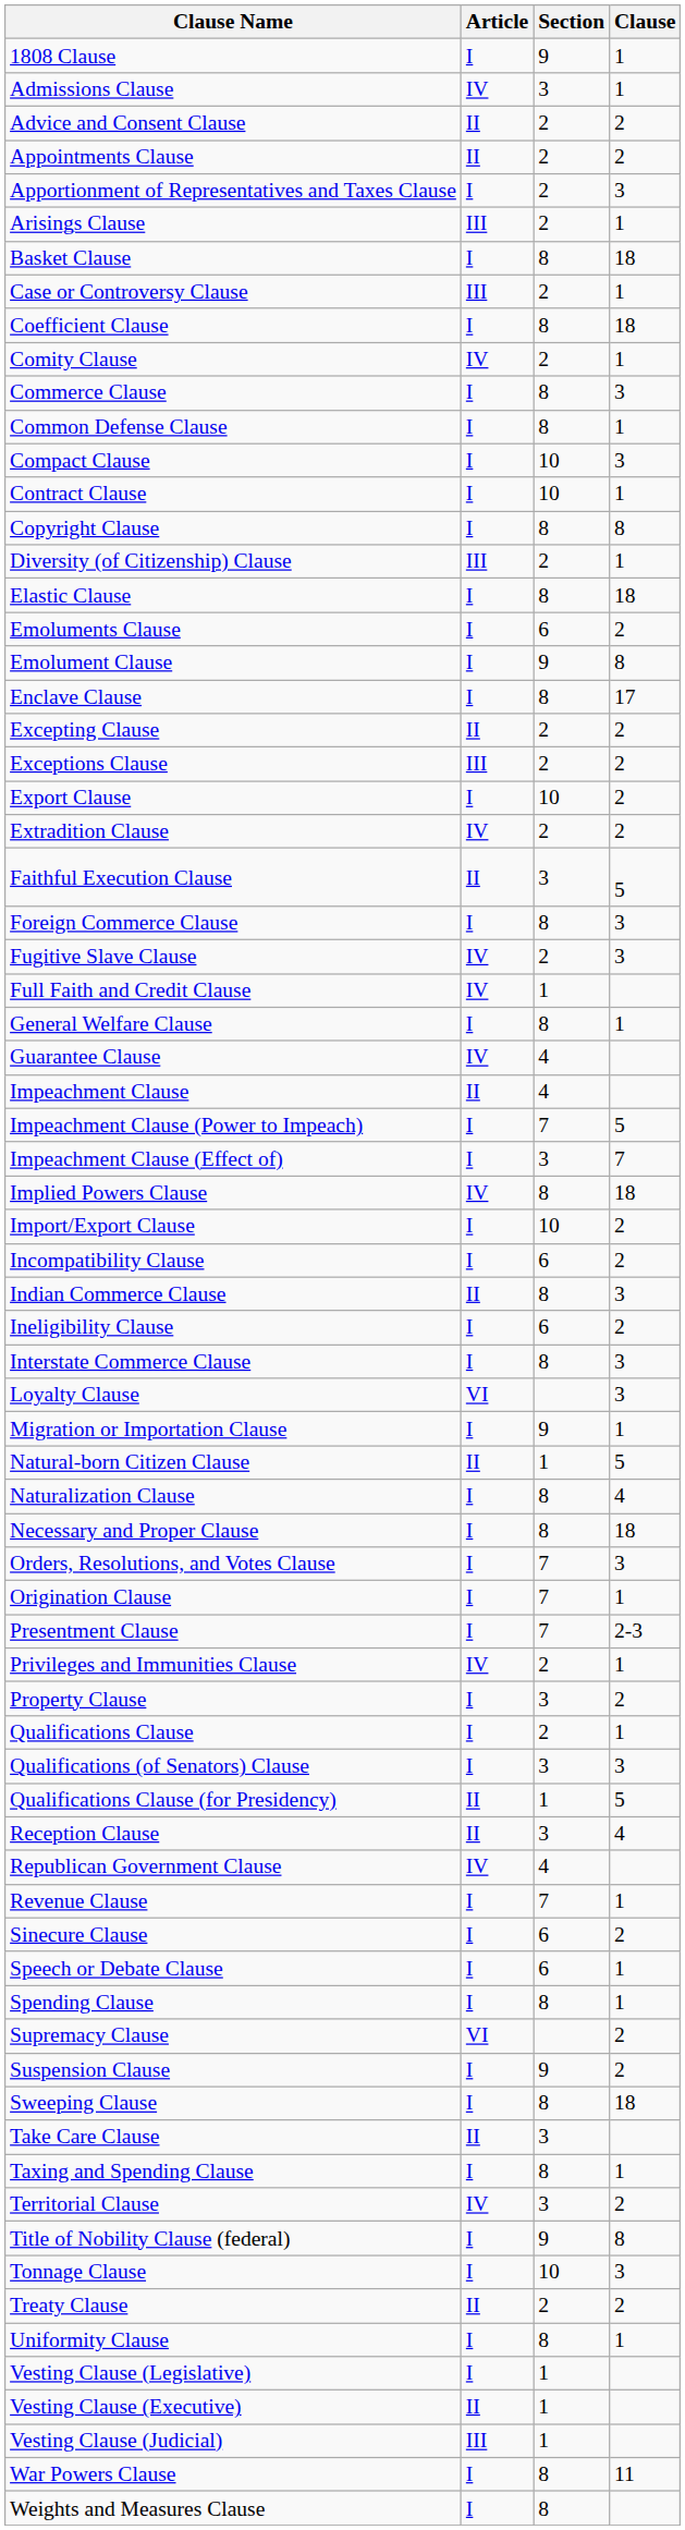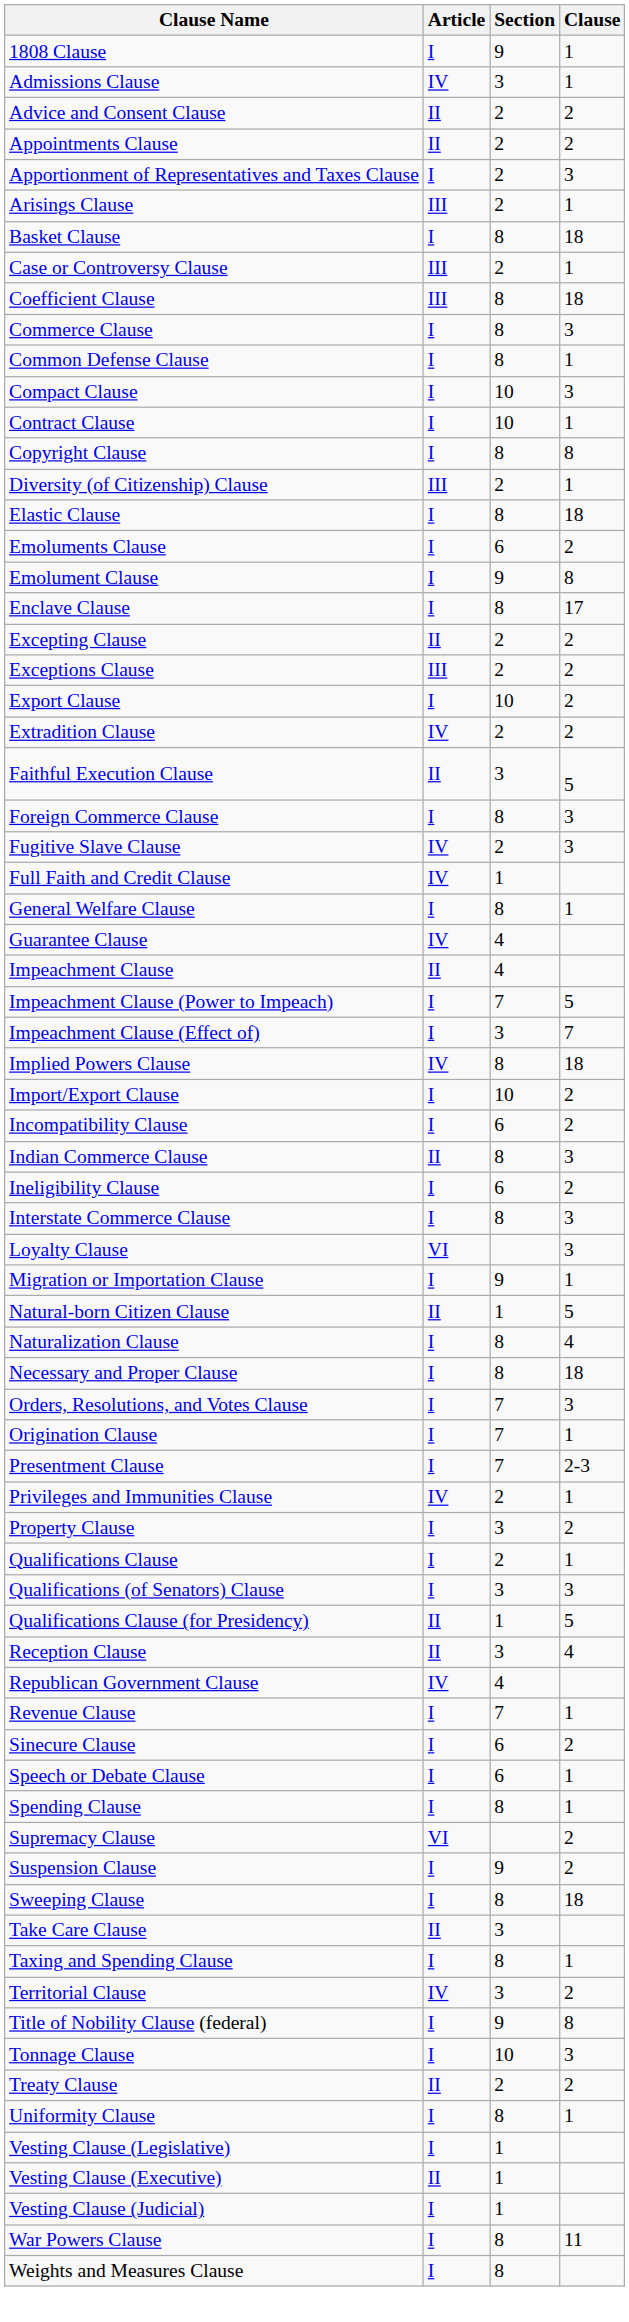Coefficient Clause | Article: I -> III
- row: Comity Clause | IV | 2 | 1
Vesting Clause (Judicial) | Article: III -> I
